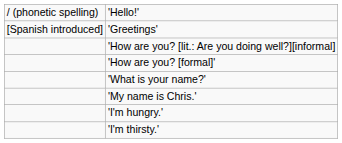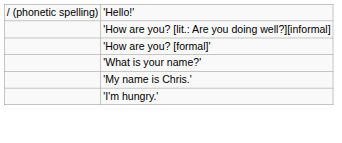- row: [Spanish introduced] | 'Greetings'
- row: 'I'm thirsty.'
